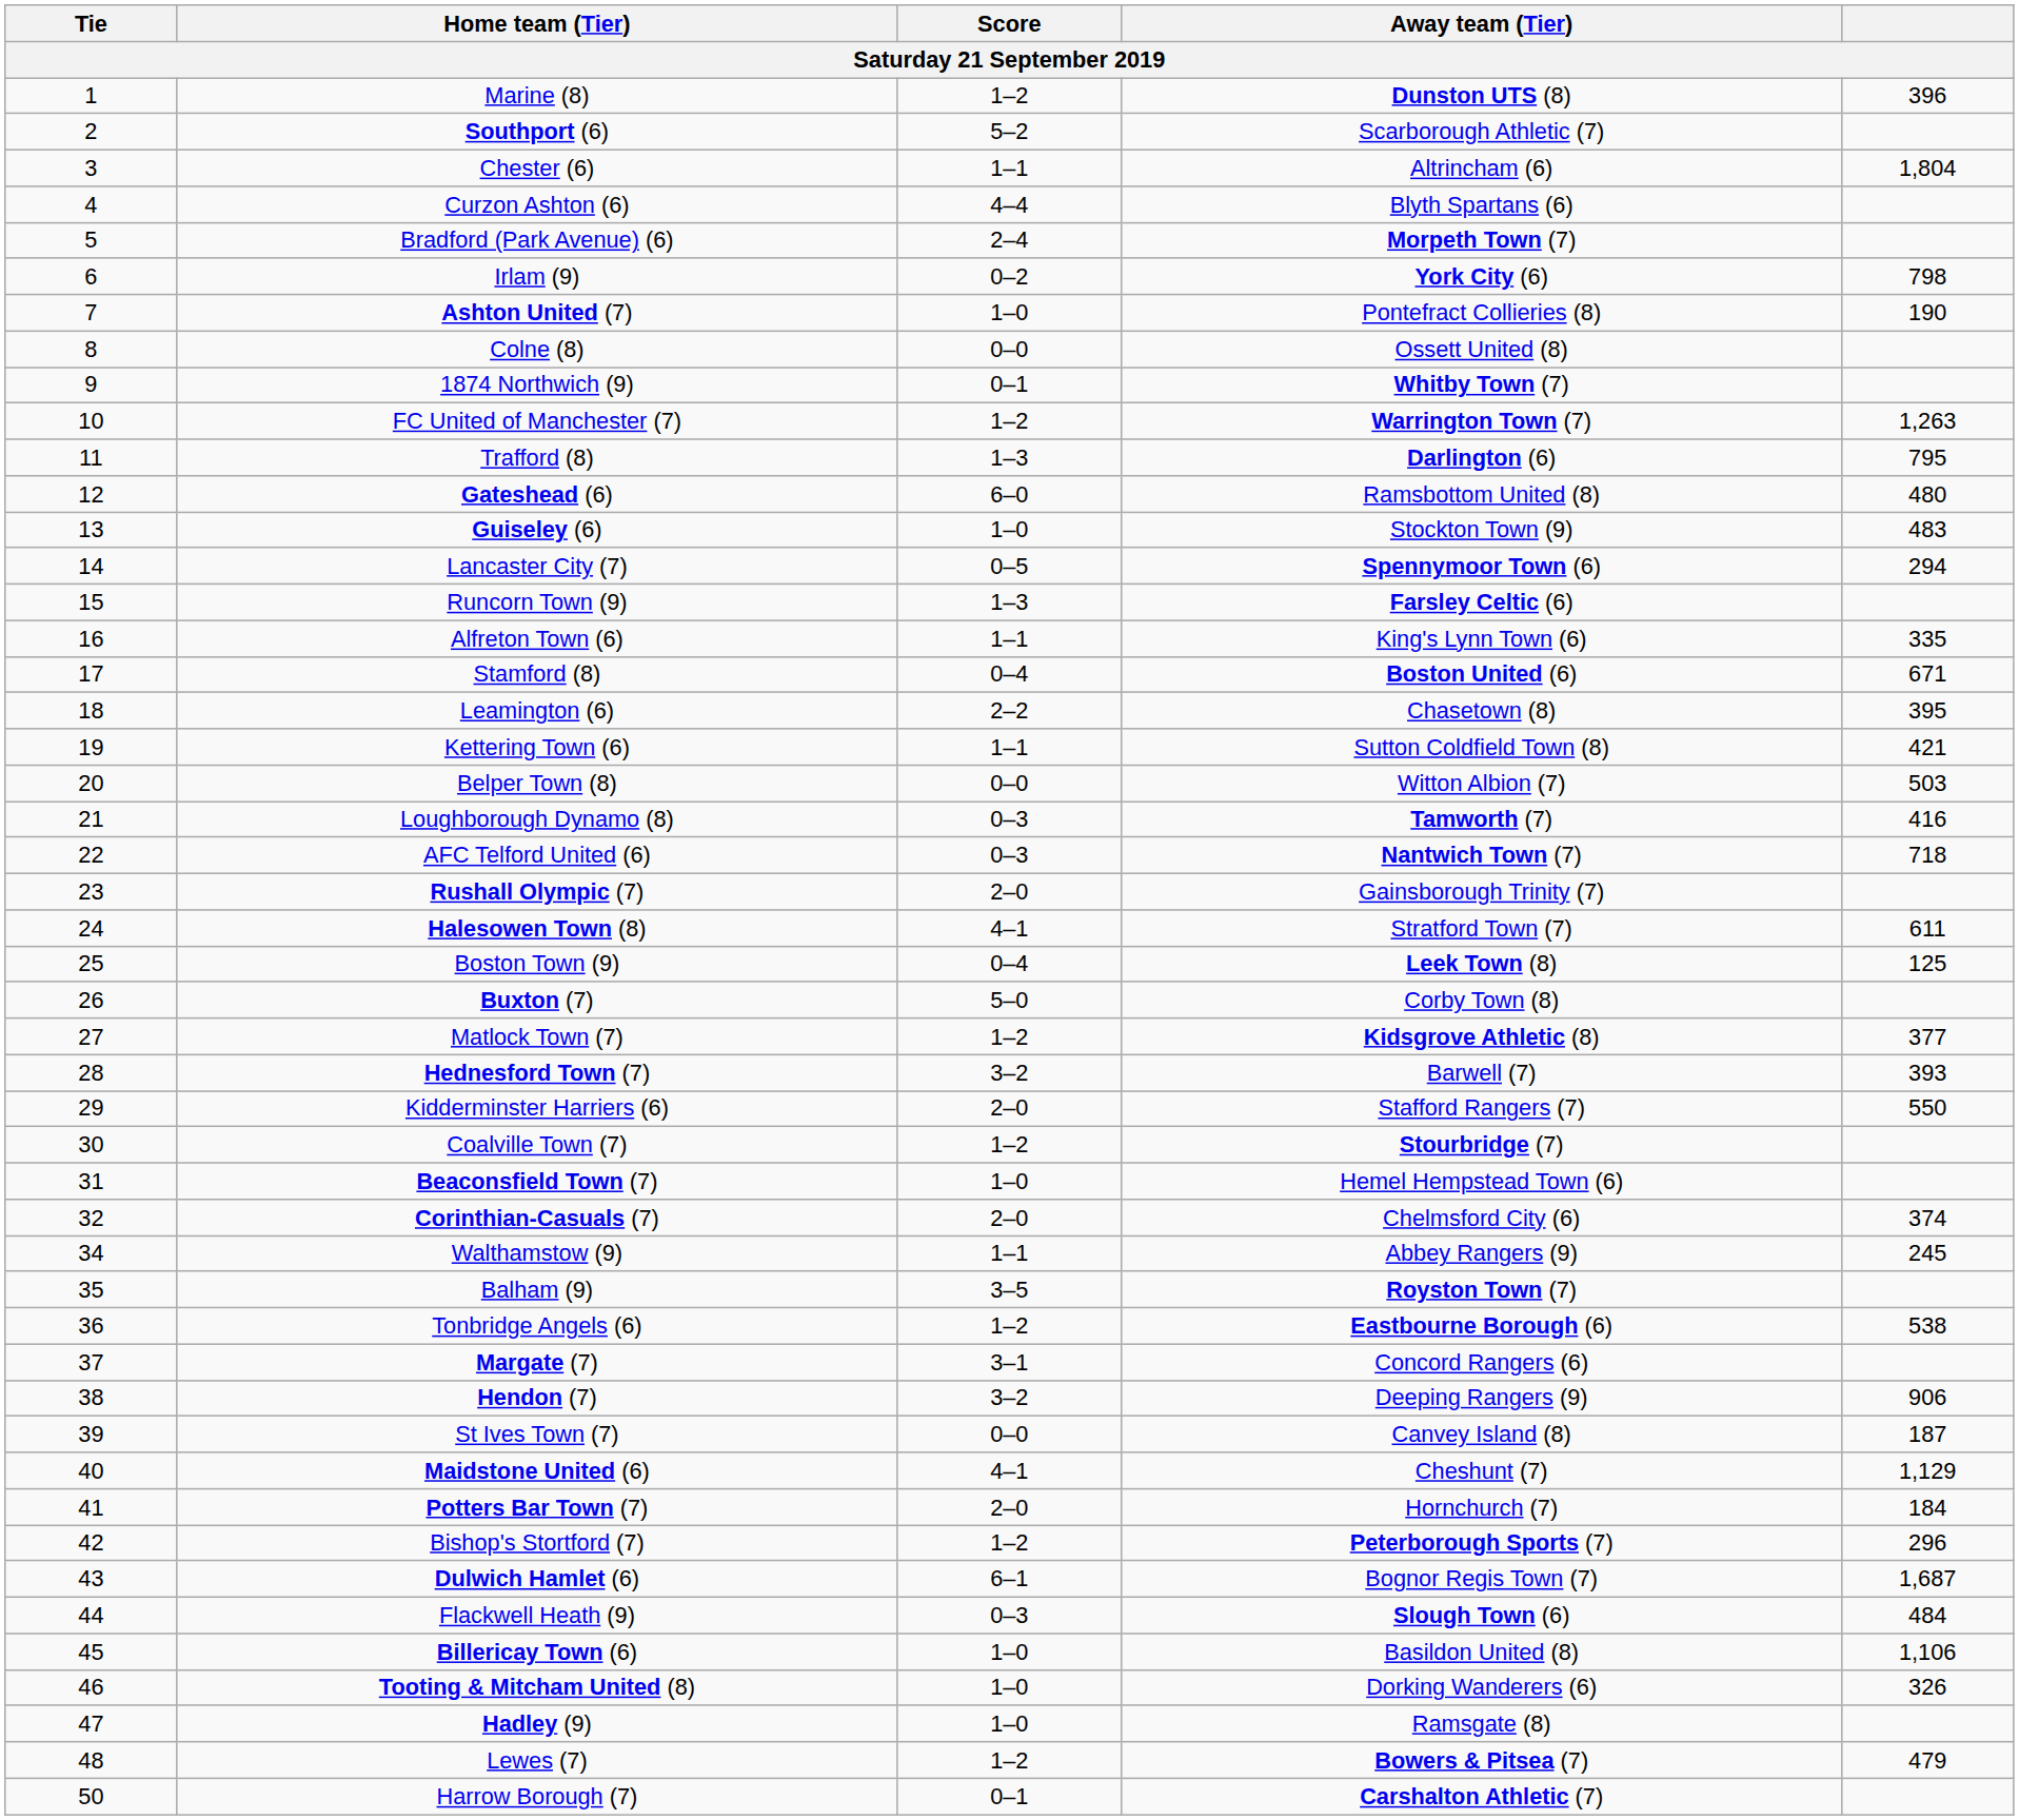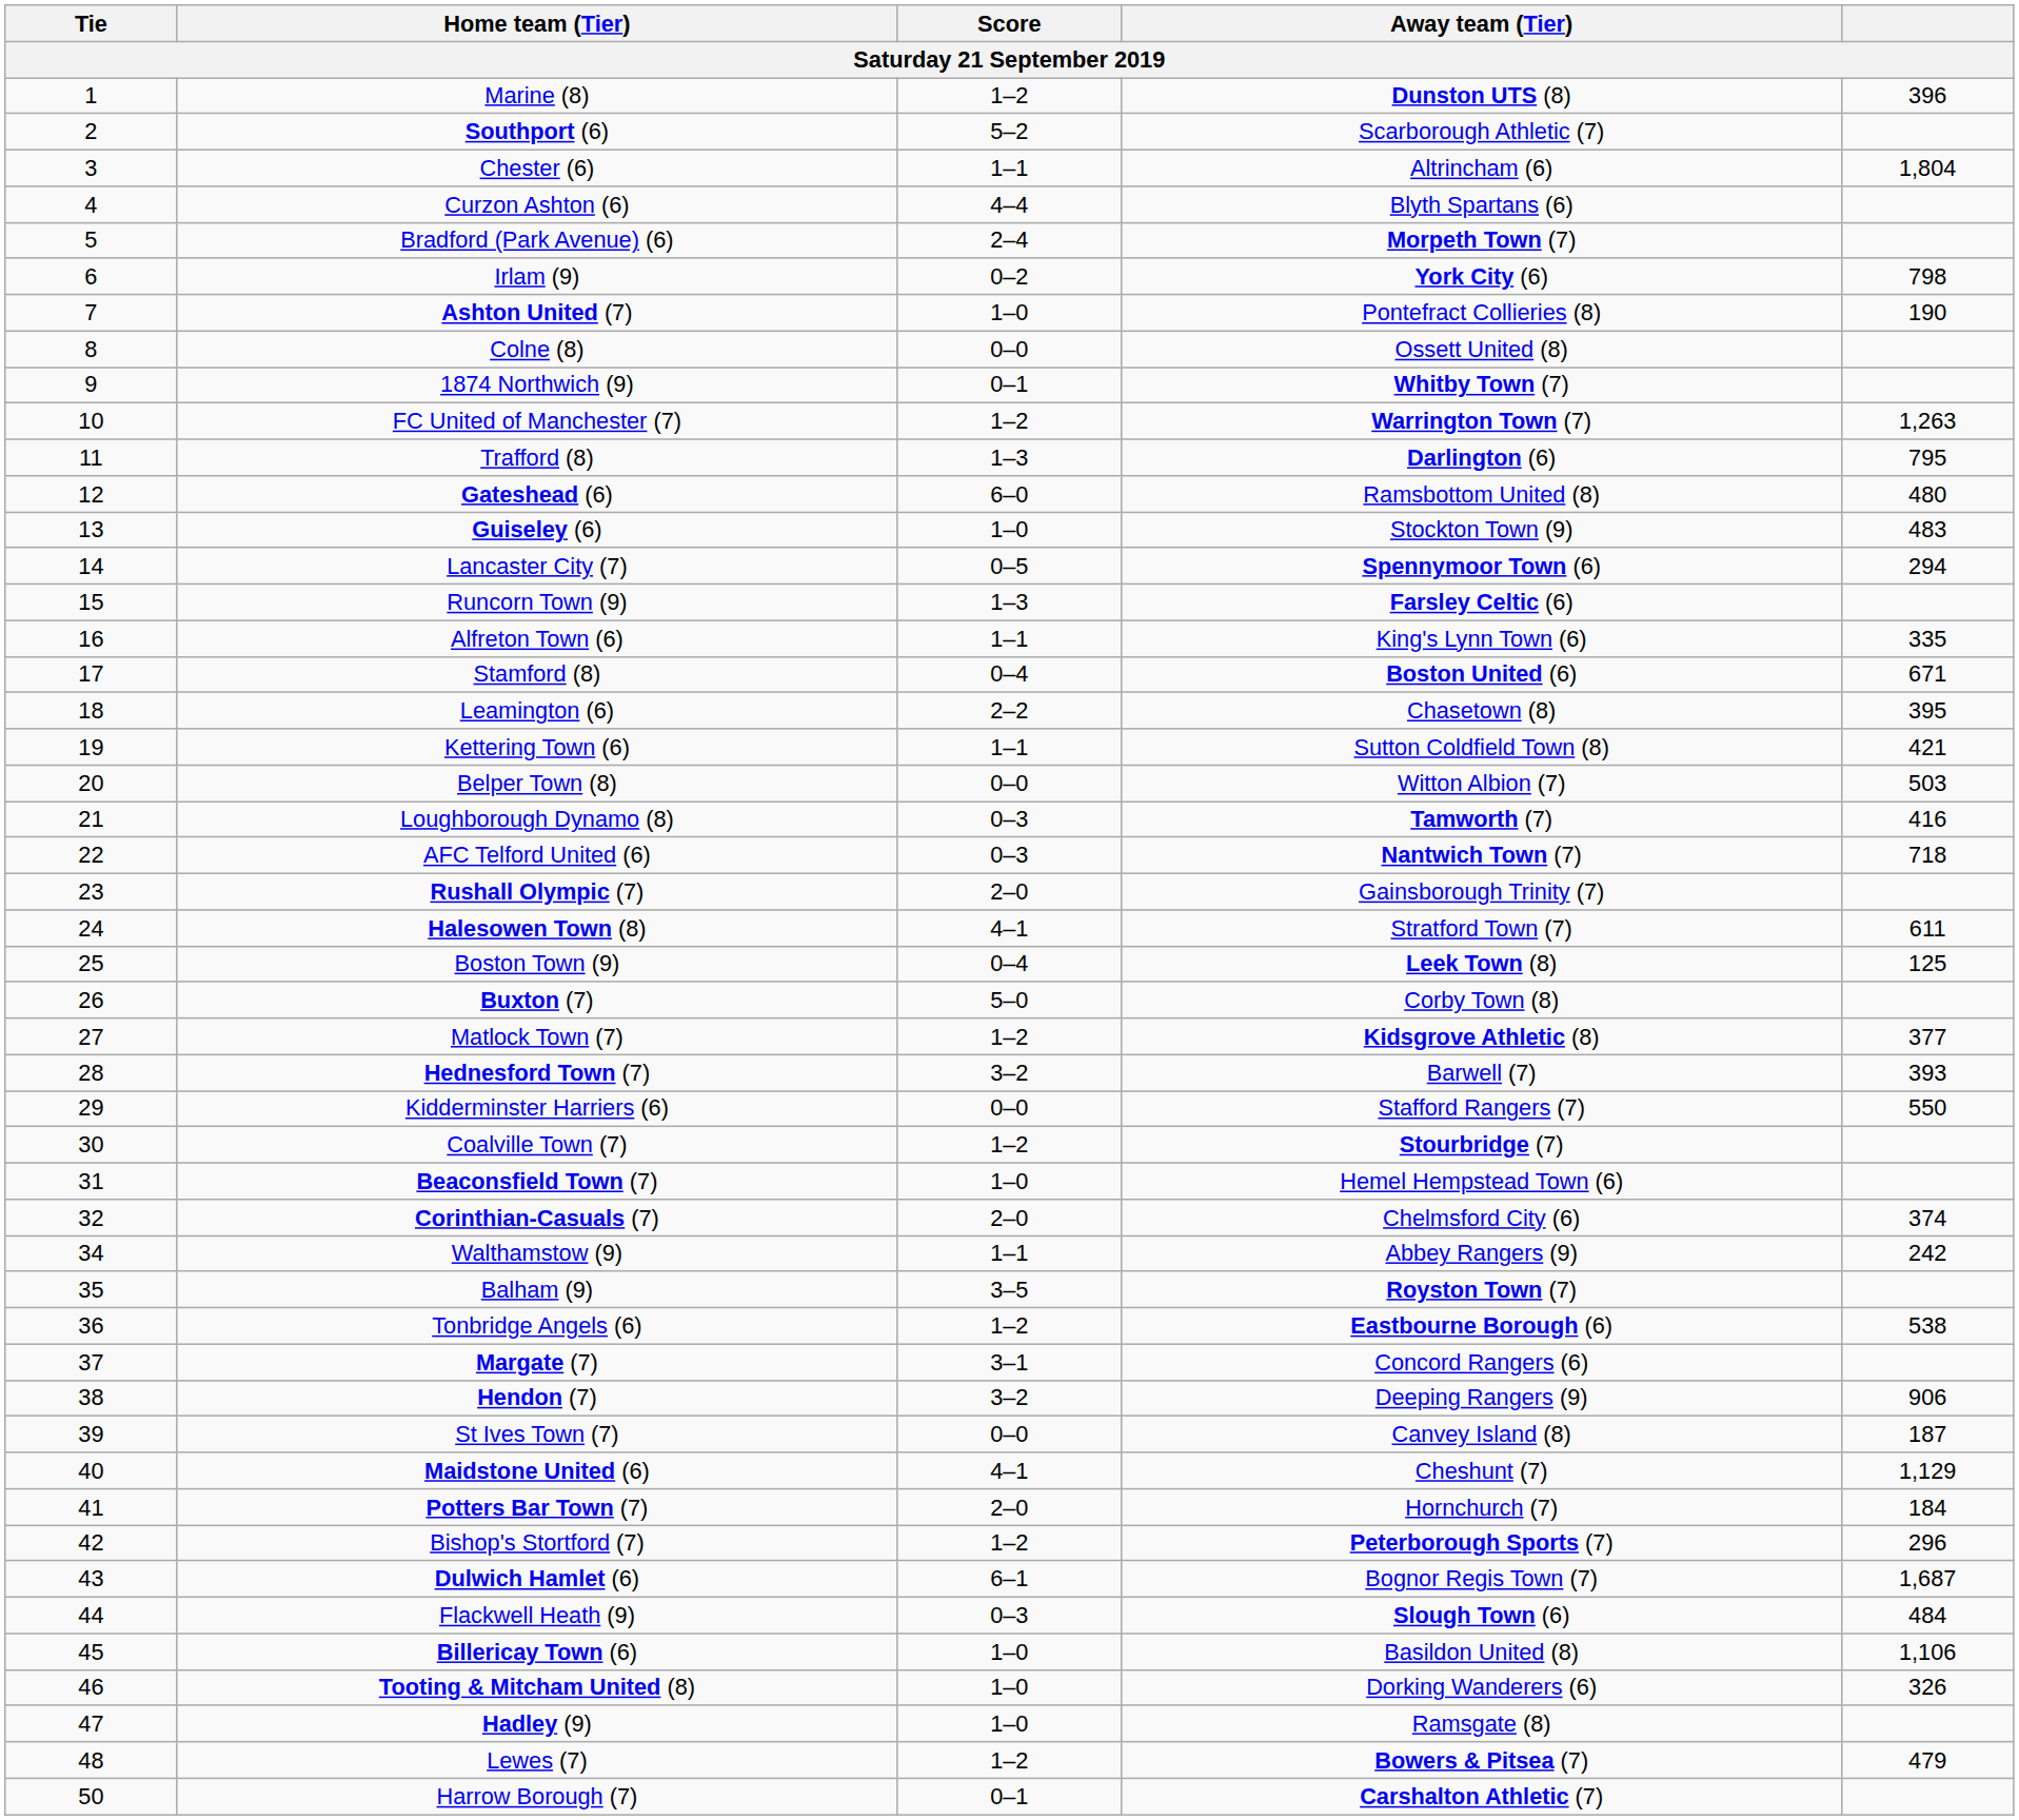Kidderminster Harriers (6) | Score: 2–0 -> 0–0
Walthamstow (9) | column 5: 245 -> 242
